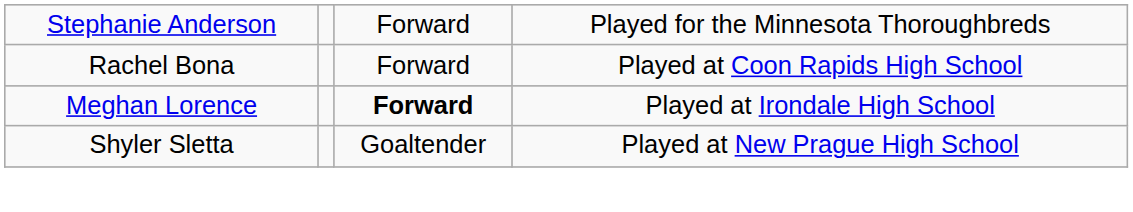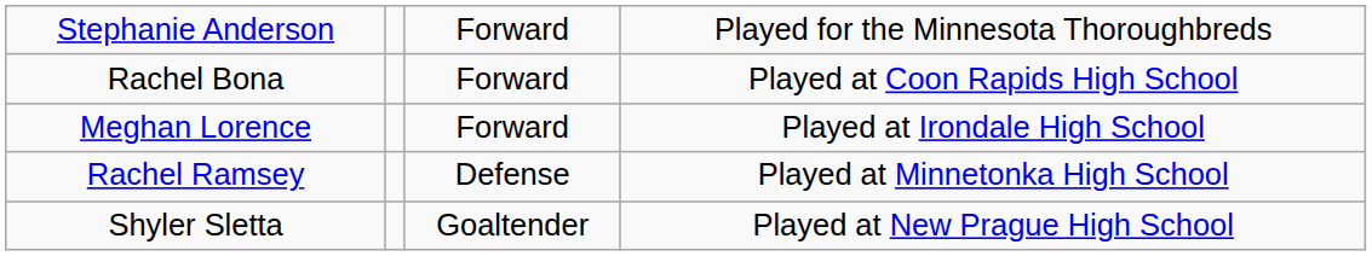Meghan Lorence | column 3: bold -> normal
+ row: Rachel Ramsey | Defense | Played at Minnetonka High School
